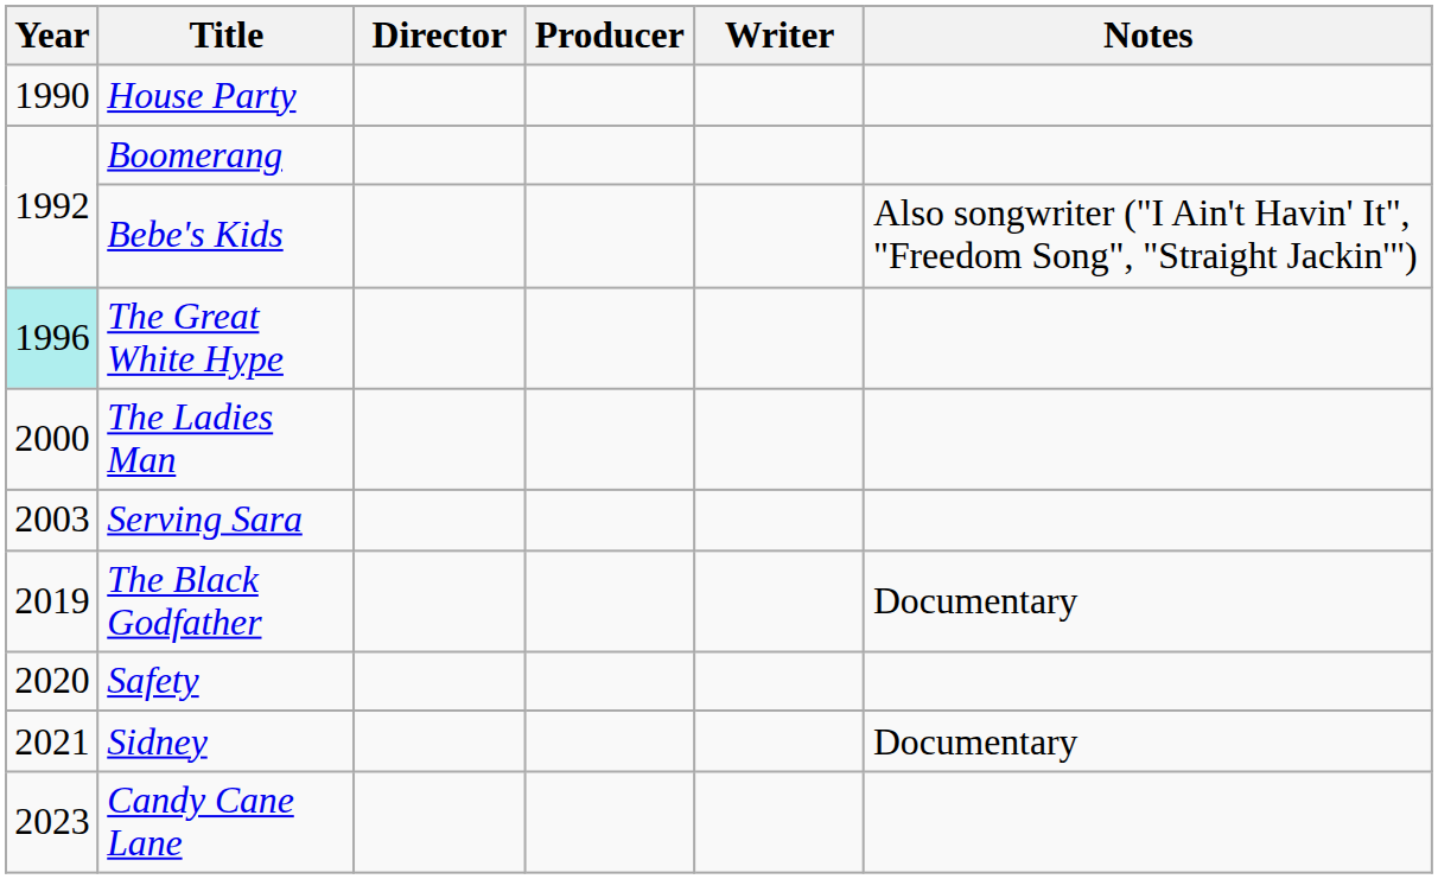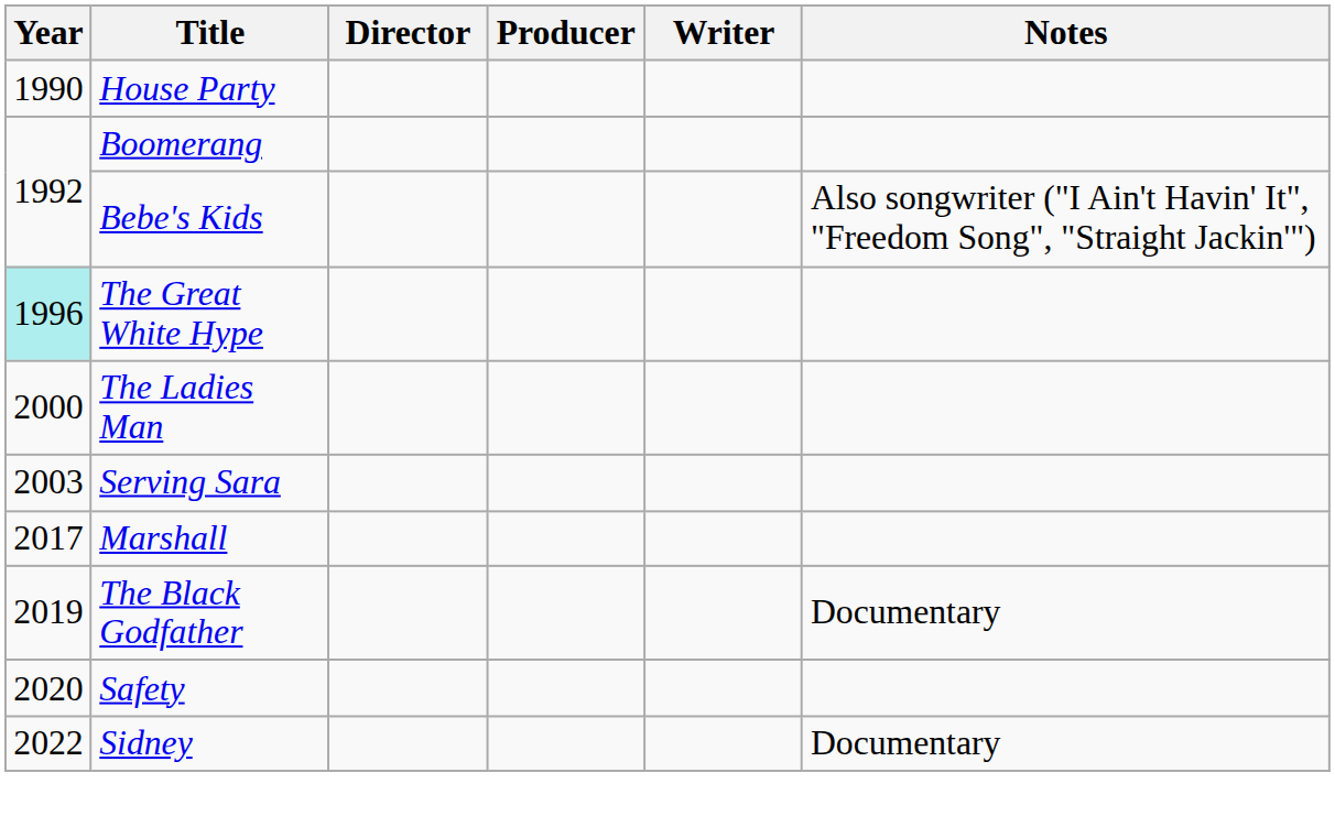+ row: 2017 | Marshall
Sidney | Year: 2021 -> 2022
- row: 2023 | Candy Cane Lane
